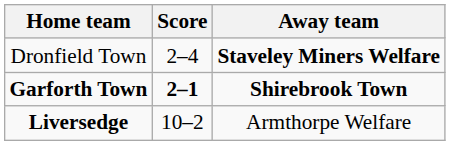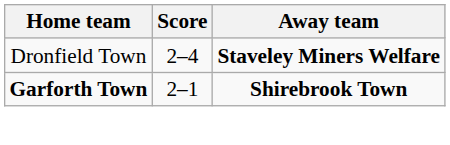Garforth Town | Score: bold -> normal
- row: Liversedge | 10–2 | Armthorpe Welfare
